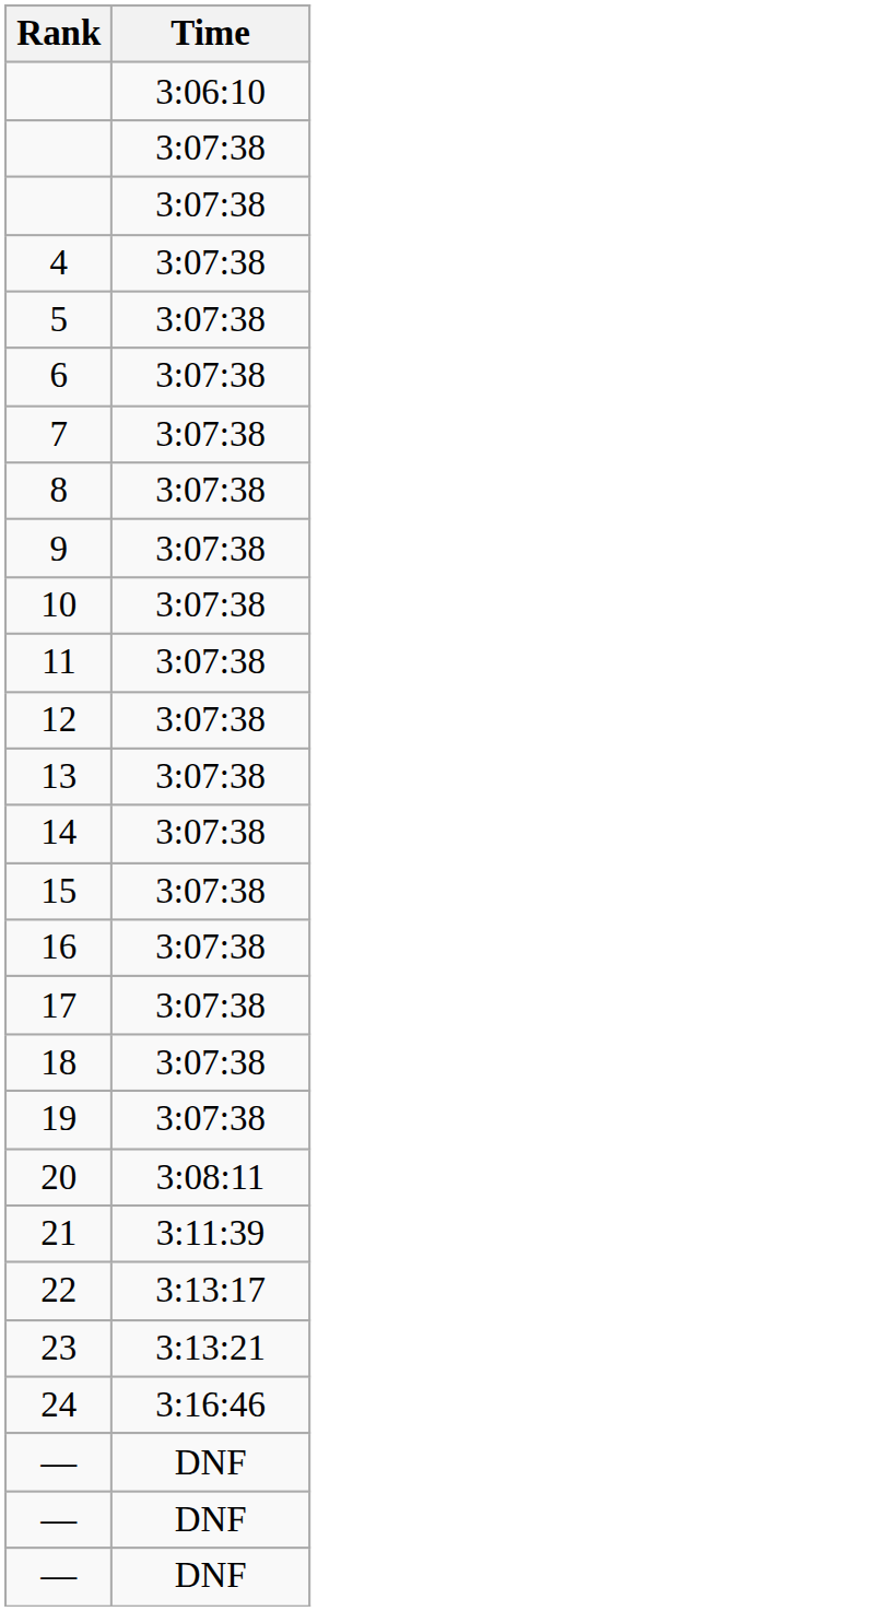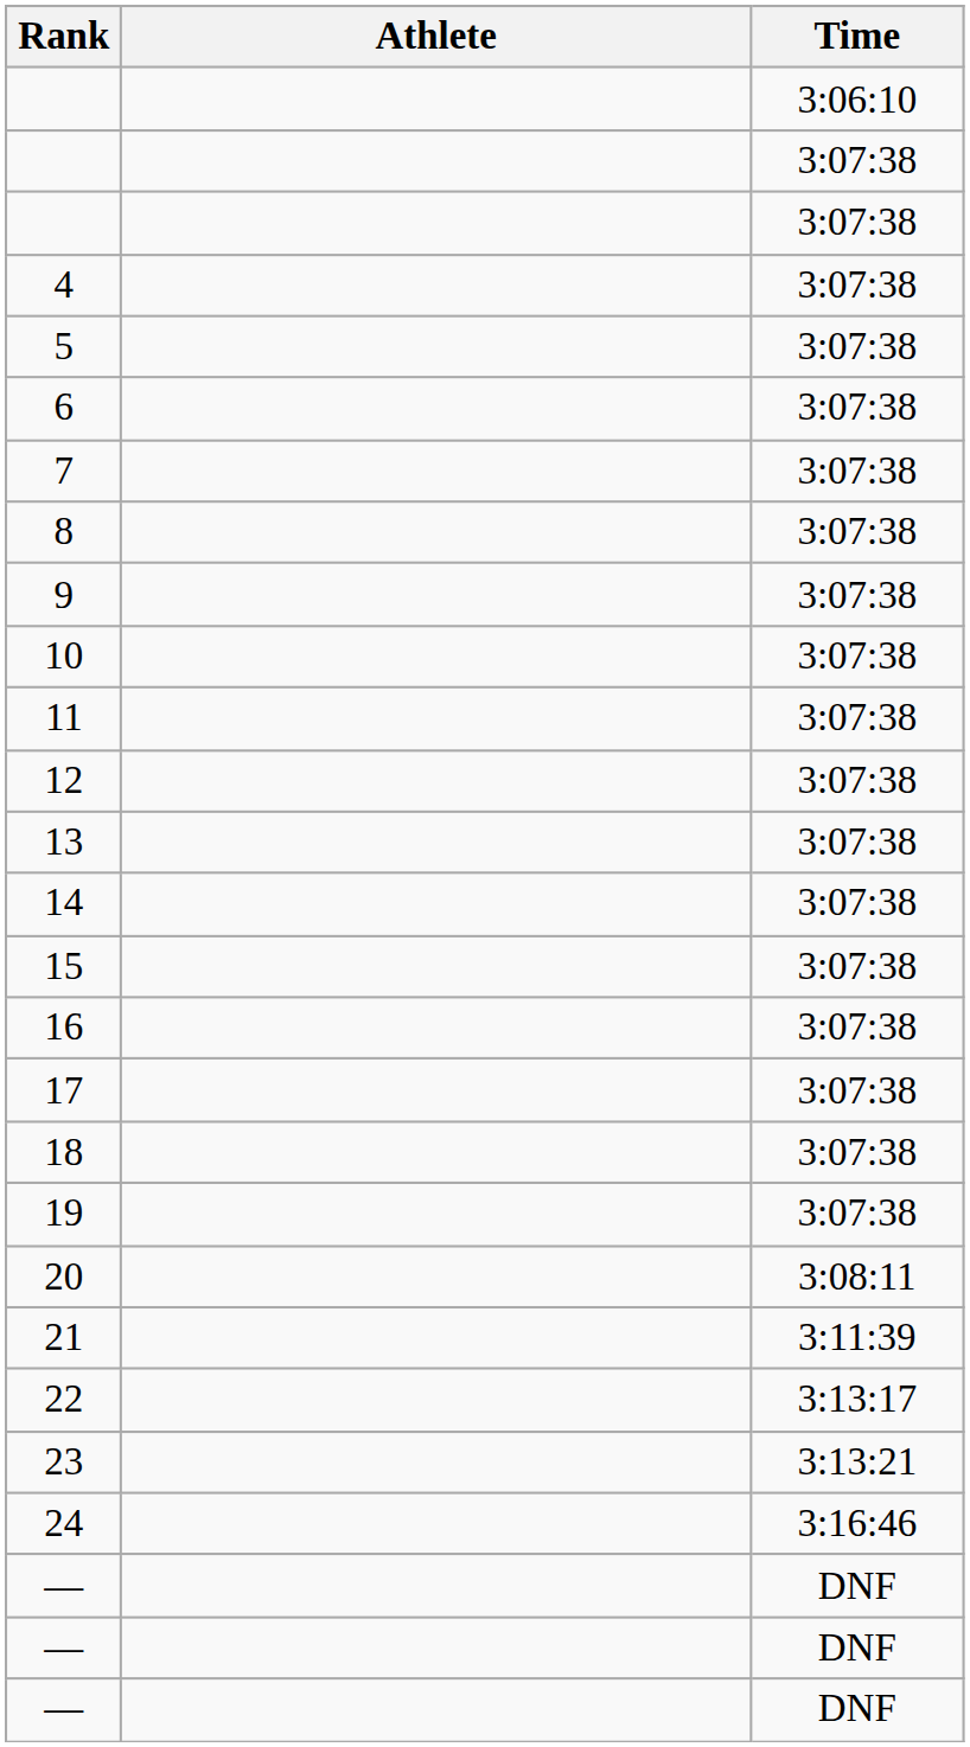+ column: Athlete
